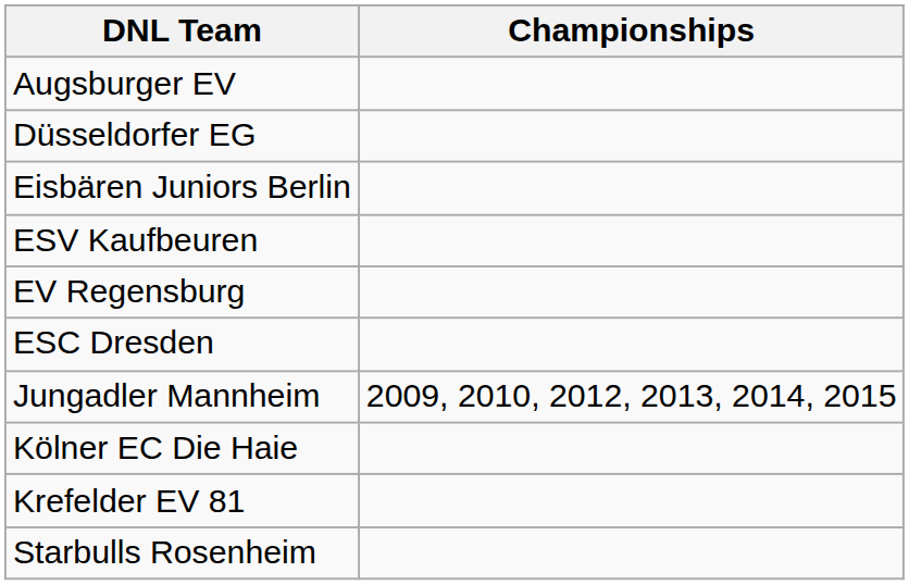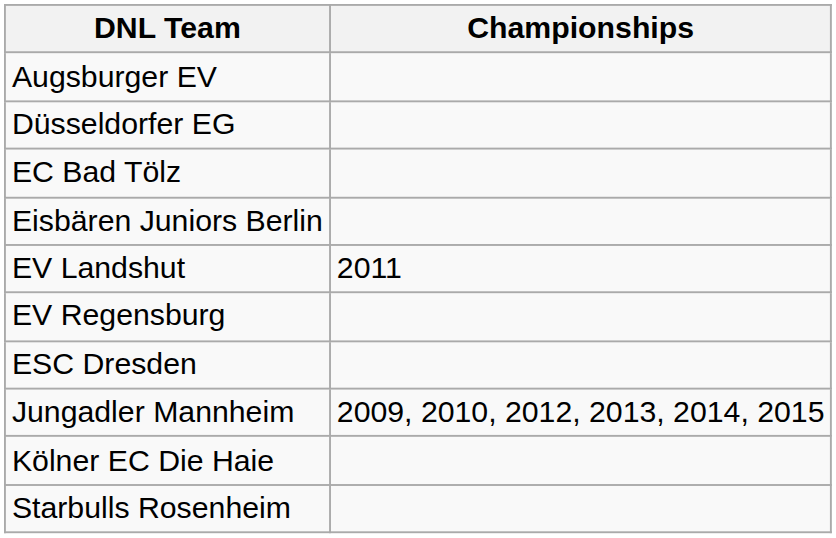+ row: EC Bad Tölz
- row: ESV Kaufbeuren
+ row: EV Landshut | 2011
- row: Krefelder EV 81
